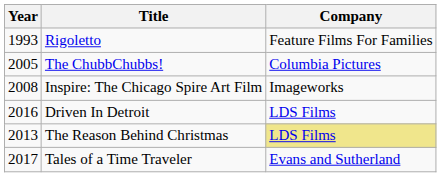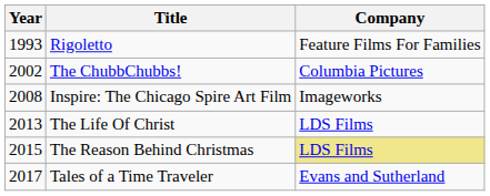The ChubbChubbs! | Year: 2005 -> 2002
+ row: 2013 | The Life Of Christ | LDS Films
- row: 2016 | Driven In Detroit | LDS Films
The Reason Behind Christmas | Year: 2013 -> 2015
